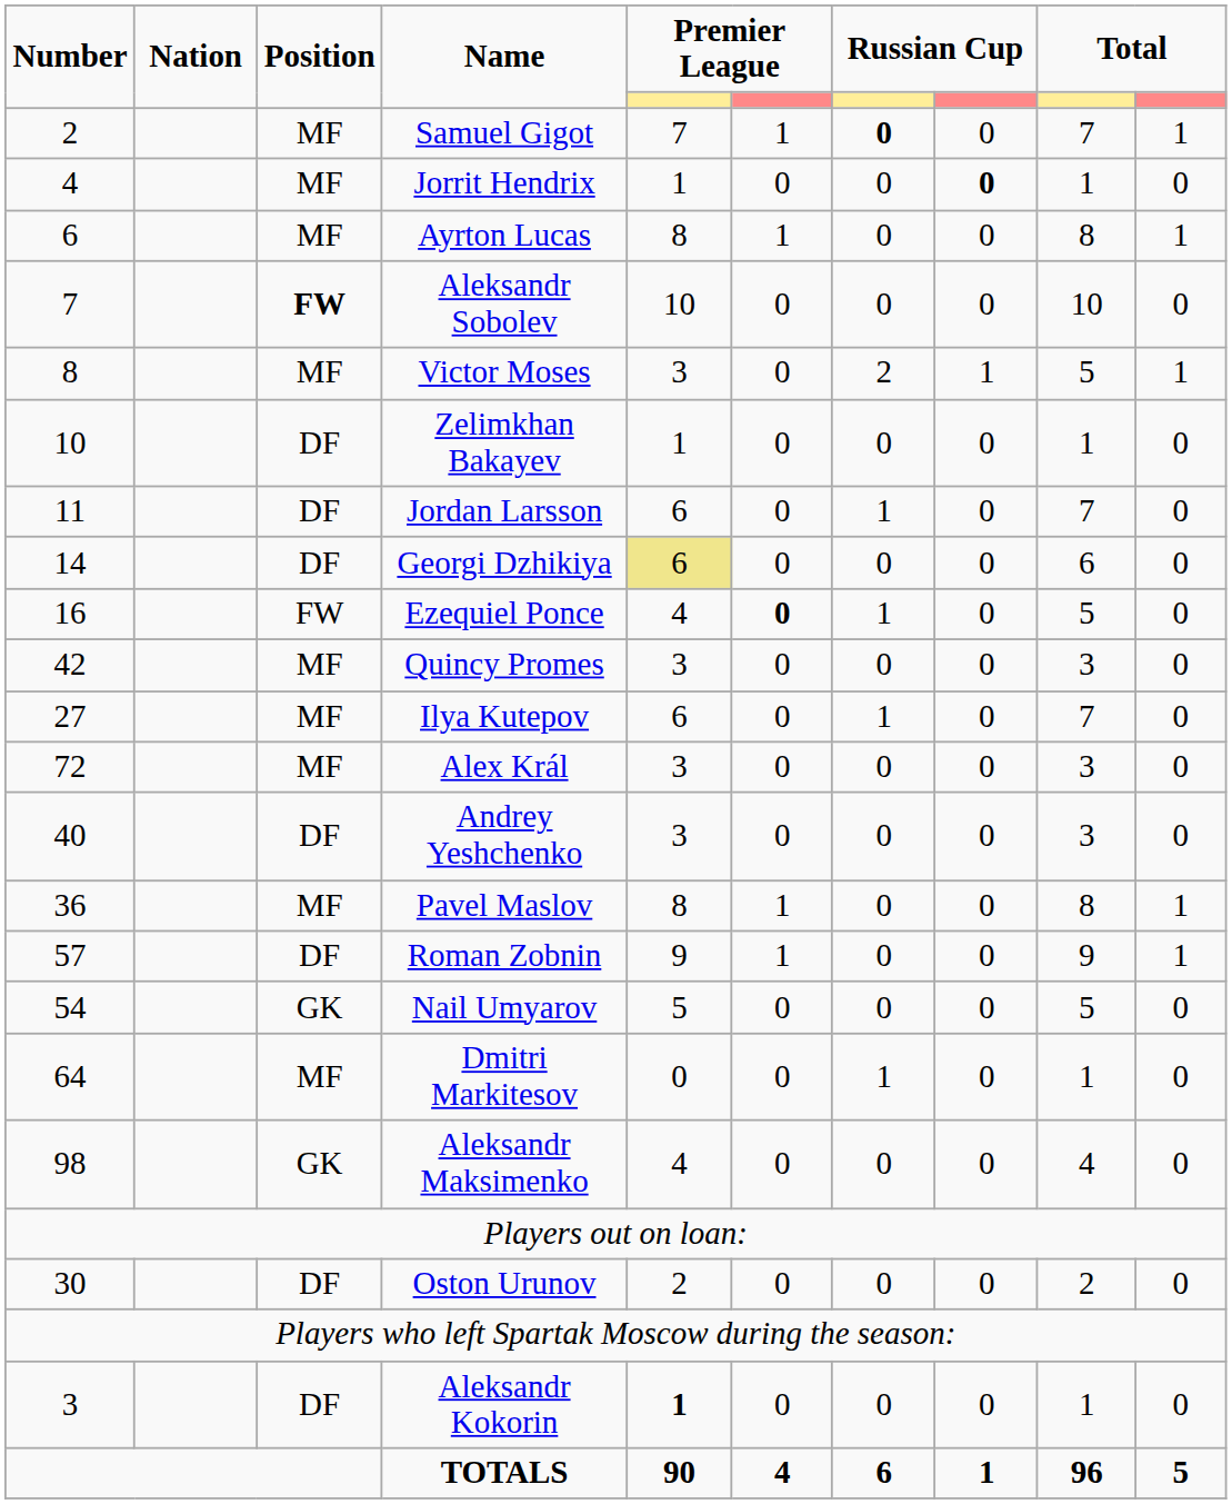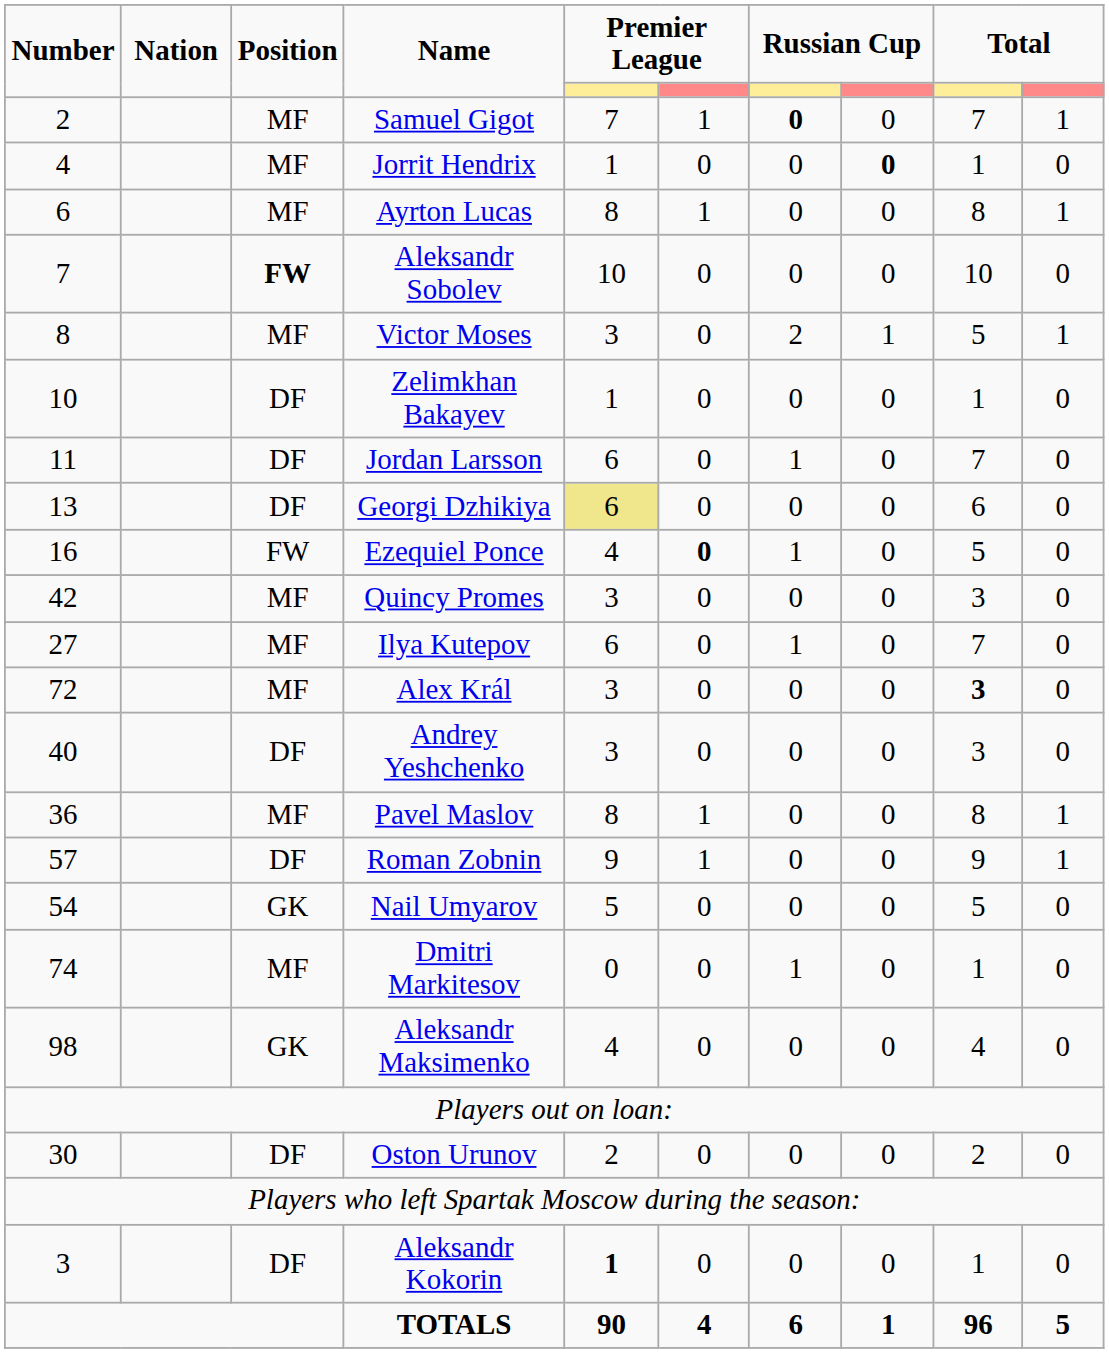Georgi Dzhikiya | Number: 14 -> 13
Alex Král | column 9: normal -> bold
Dmitri Markitesov | Number: 64 -> 74
